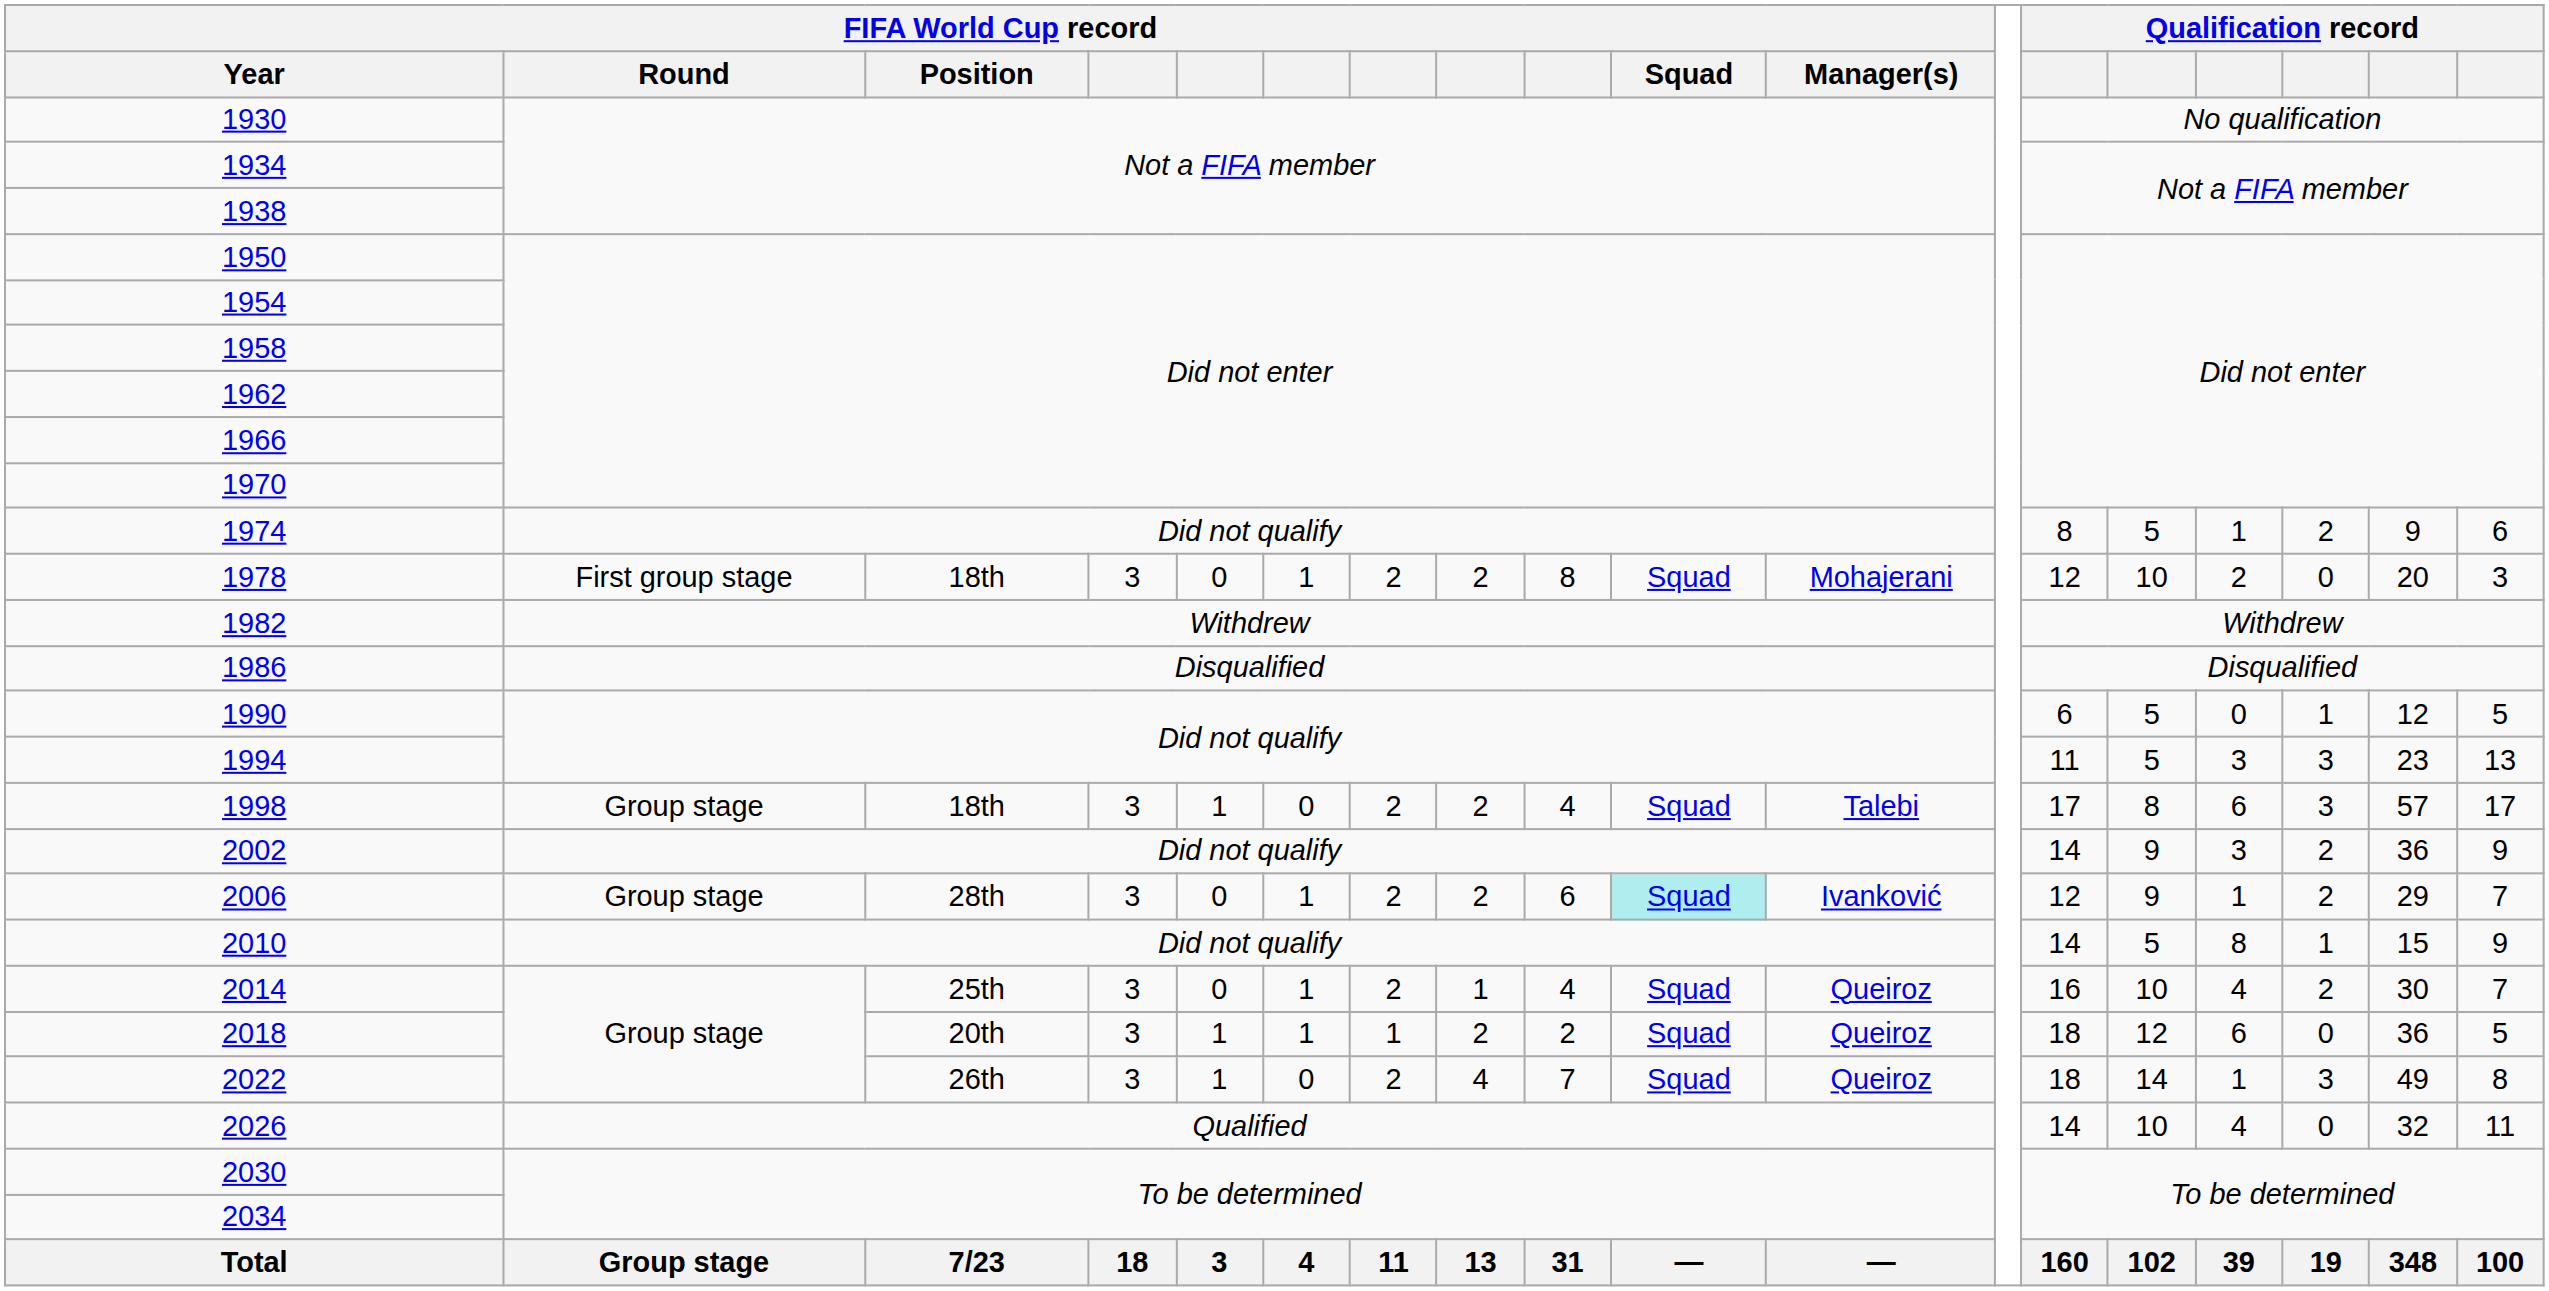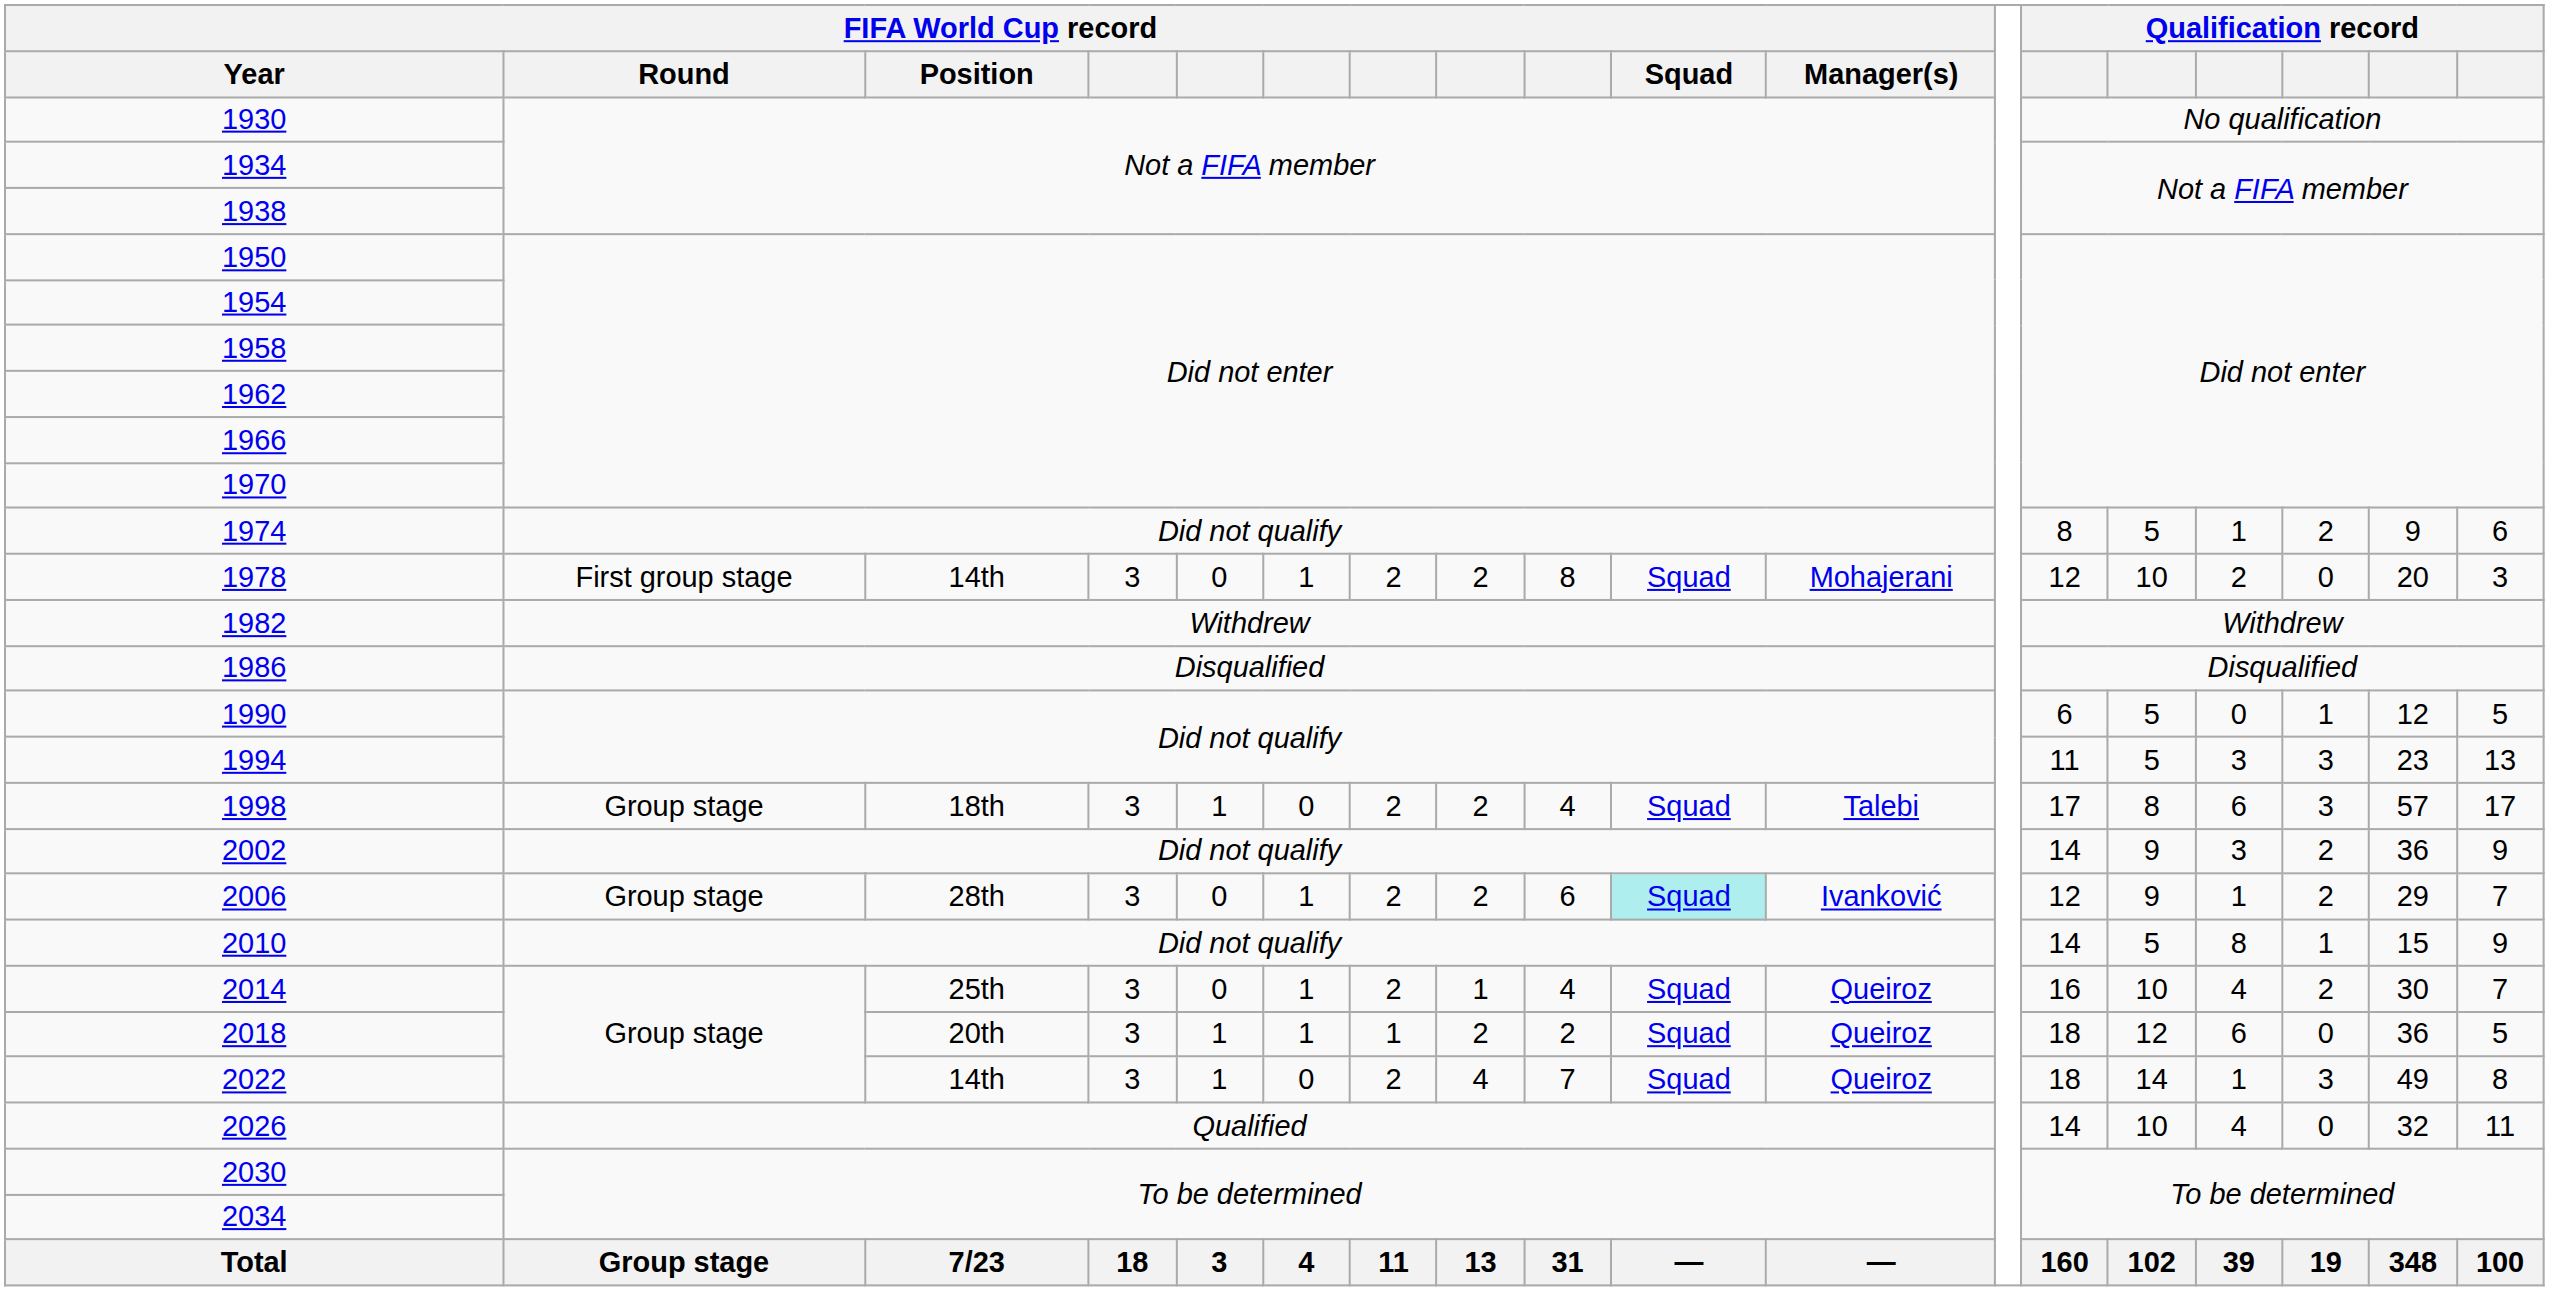1978 | FIFA World Cup record / Position: 18th -> 14th
2022 | FIFA World Cup record / Position: 26th -> 14th
